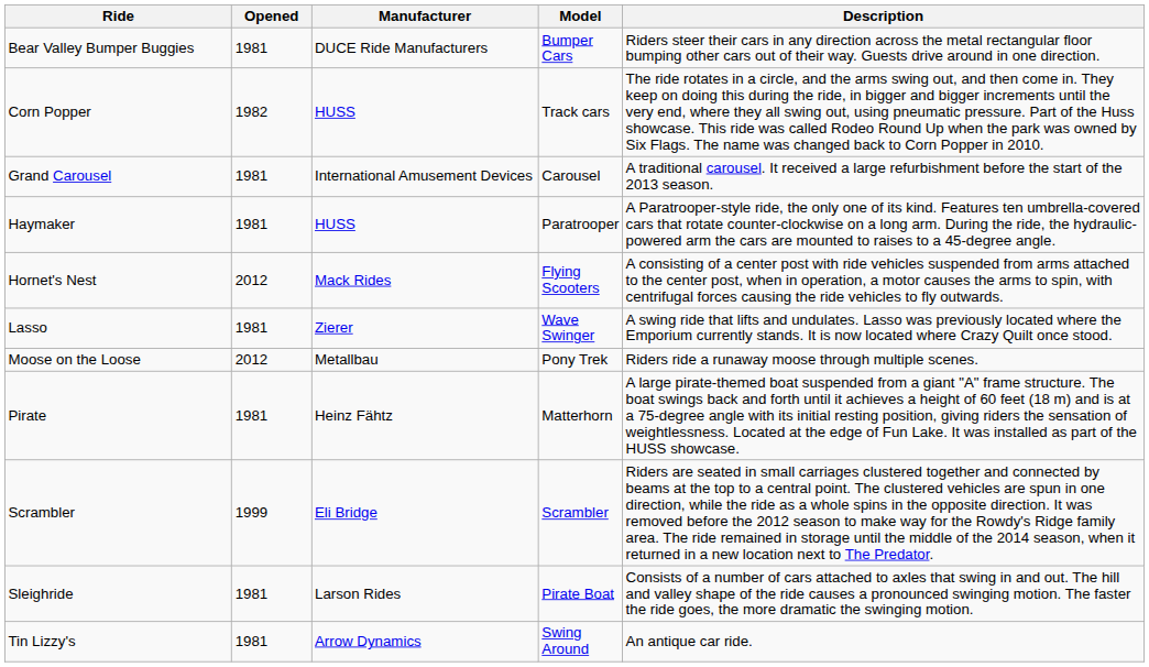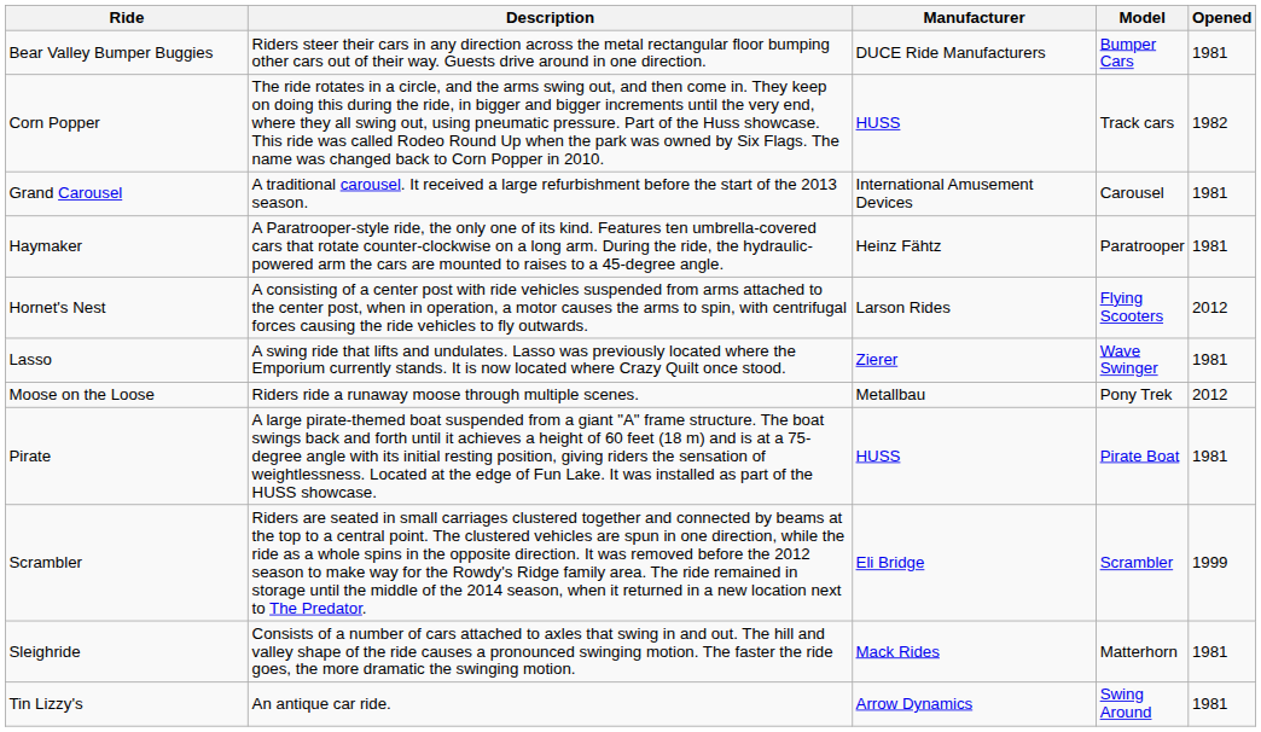columns swapped: Opened <-> Description
Haymaker | Manufacturer: HUSS -> Heinz Fähtz
Hornet's Nest | Manufacturer: Mack Rides -> Larson Rides
Pirate | Manufacturer: Heinz Fähtz -> HUSS
Pirate | Model: Matterhorn -> Pirate Boat
Sleighride | Manufacturer: Larson Rides -> Mack Rides
Sleighride | Model: Pirate Boat -> Matterhorn
